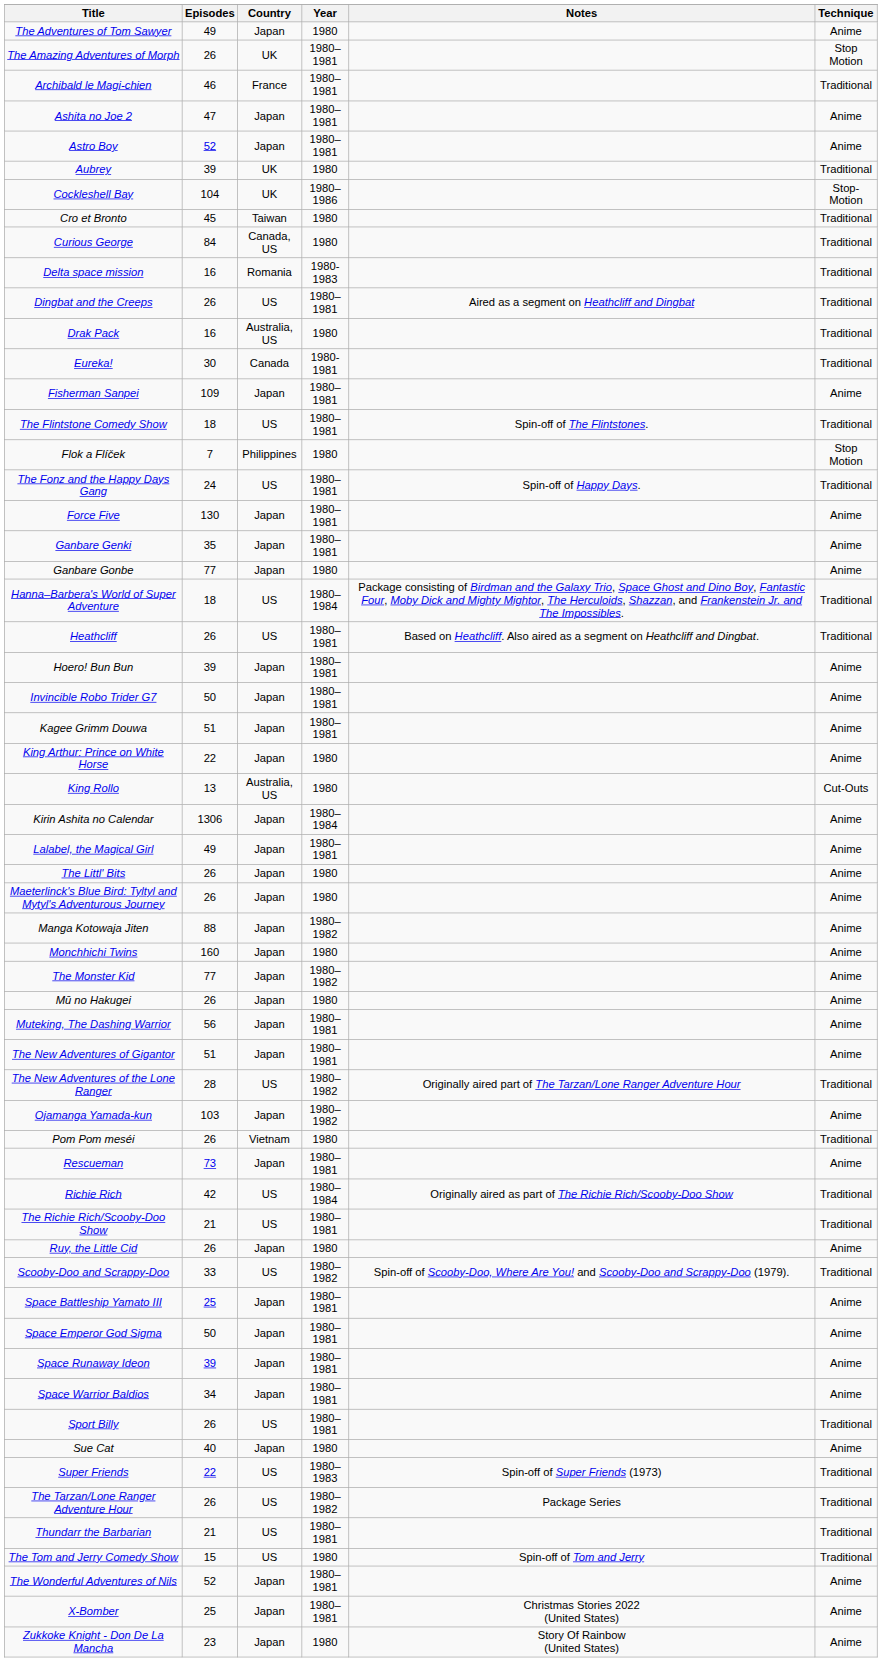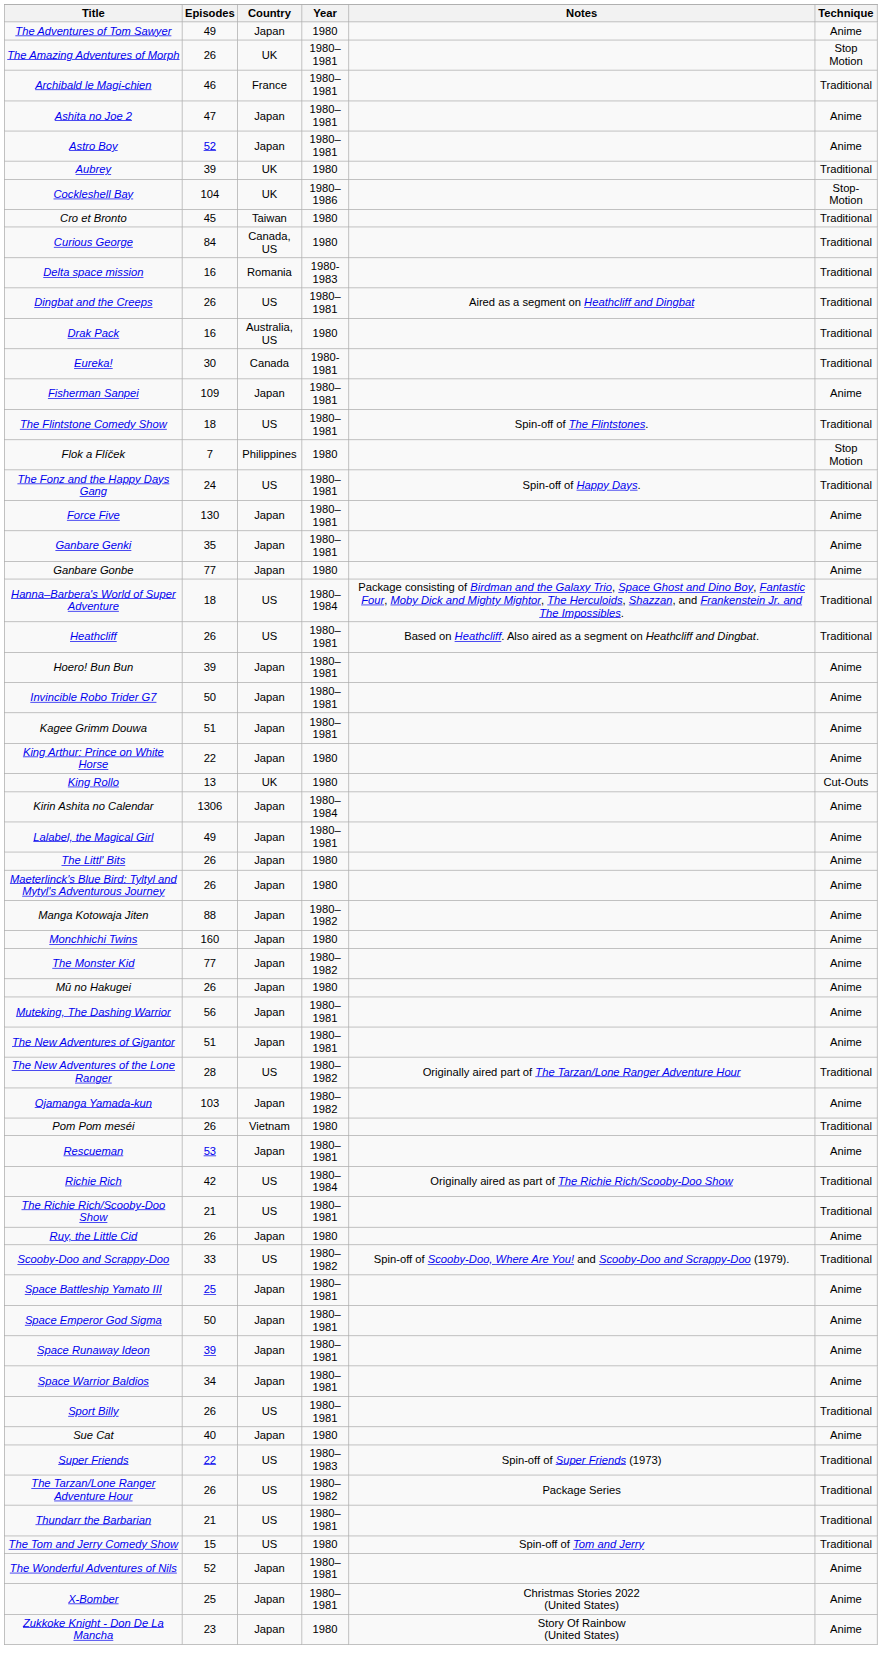King Rollo | Country: Australia, US -> UK
Rescueman | Episodes: 73 -> 53
